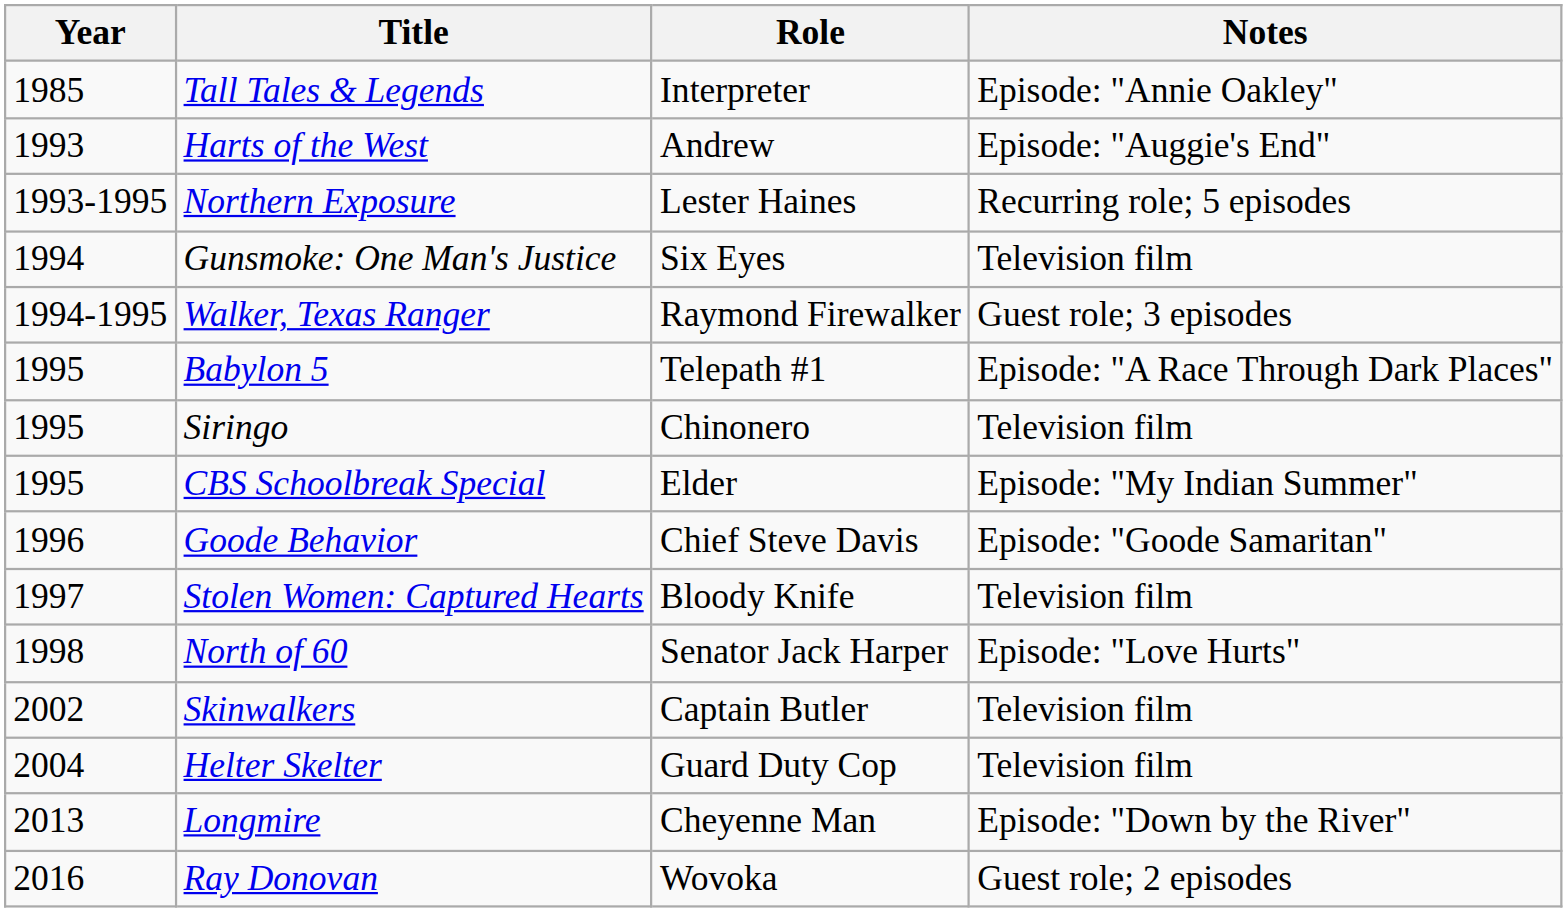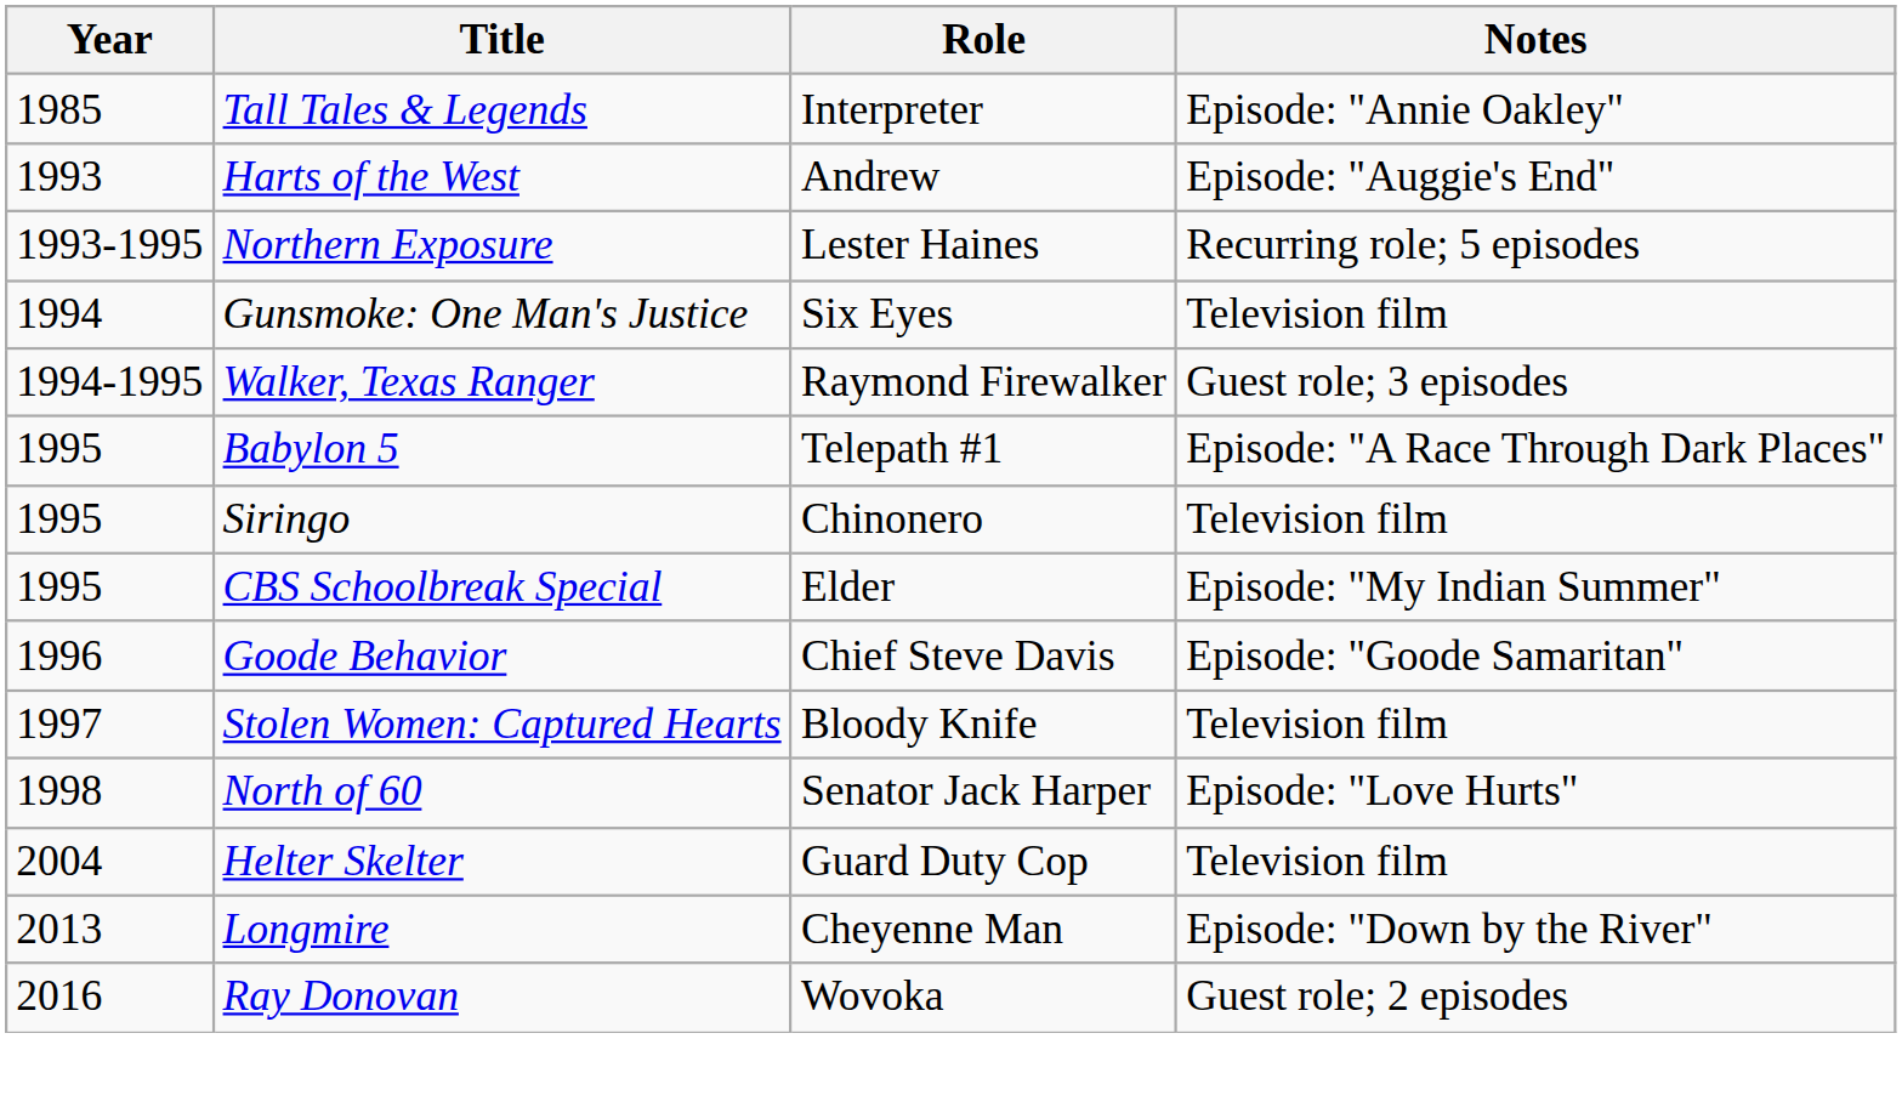- row: 2002 | Skinwalkers | Captain Butler | Television film
